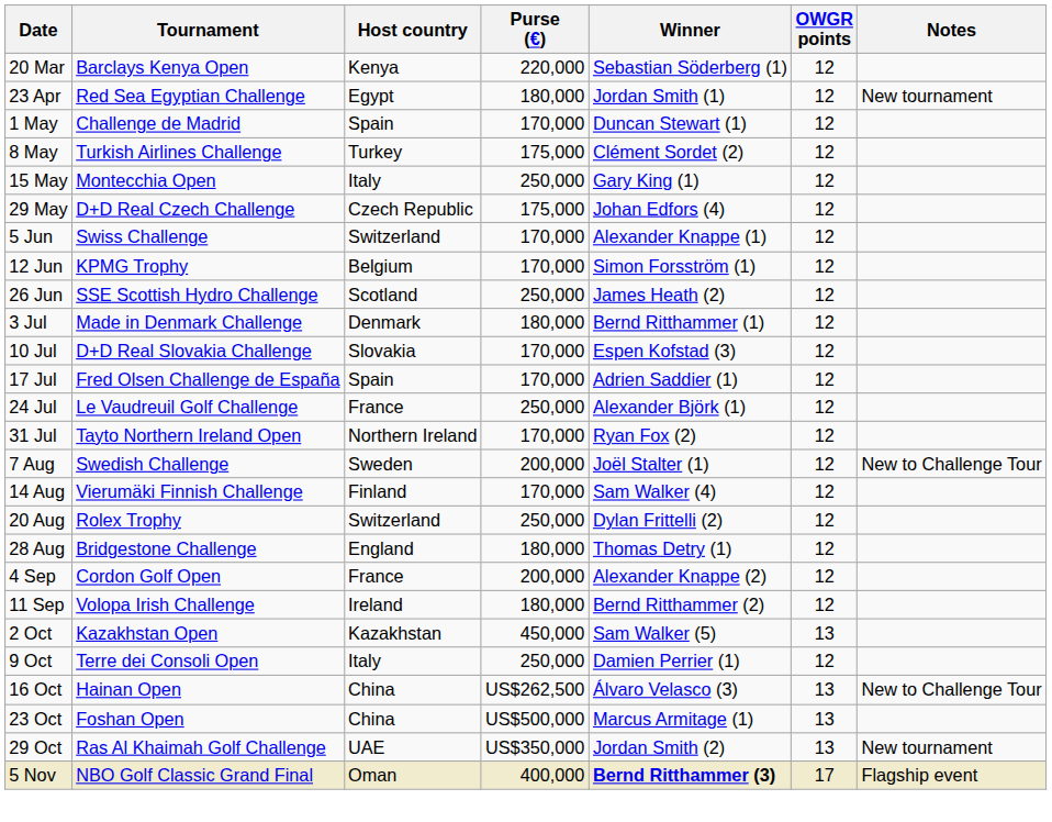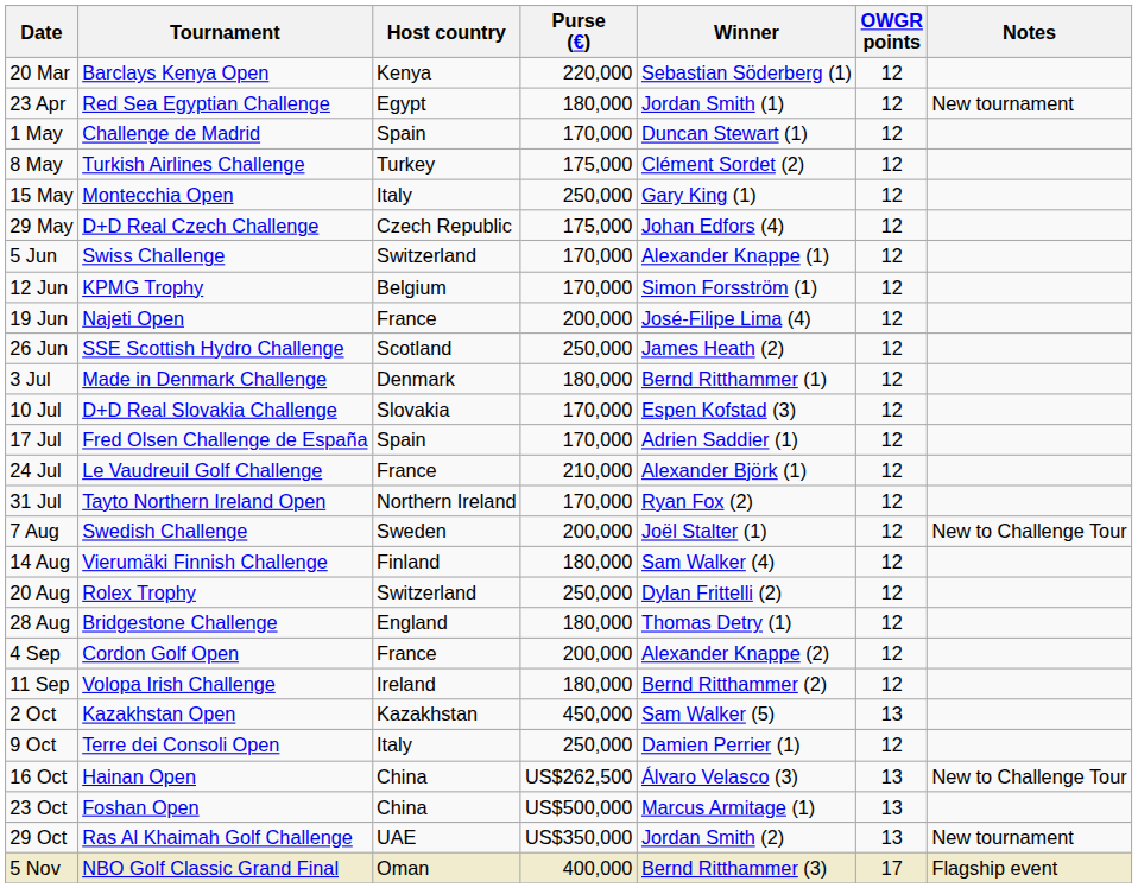+ row: 19 Jun | Najeti Open | France | 200,000 | José-Filipe Lima (4) | 12
24 Jul | Purse (€): 250,000 -> 210,000
14 Aug | Purse (€): 170,000 -> 180,000
5 Nov | Winner: bold -> normal
